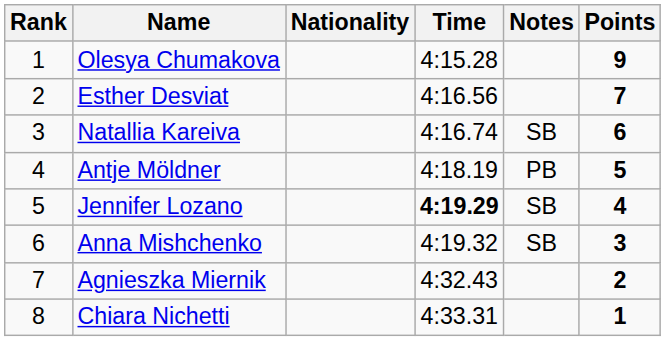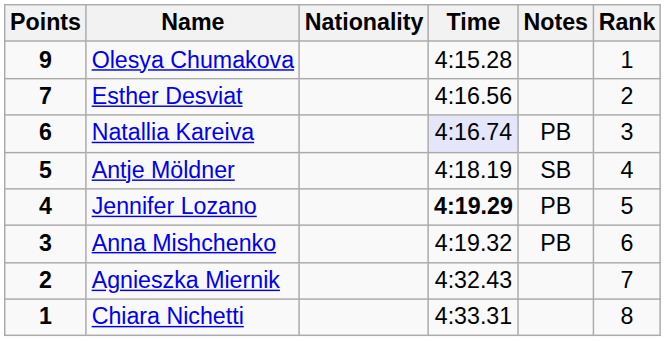columns swapped: Rank <-> Points
Natallia Kareiva | Time: no background -> lavender background
Natallia Kareiva | Notes: SB -> PB
Antje Möldner | Notes: PB -> SB
Jennifer Lozano | Notes: SB -> PB
Anna Mishchenko | Notes: SB -> PB
